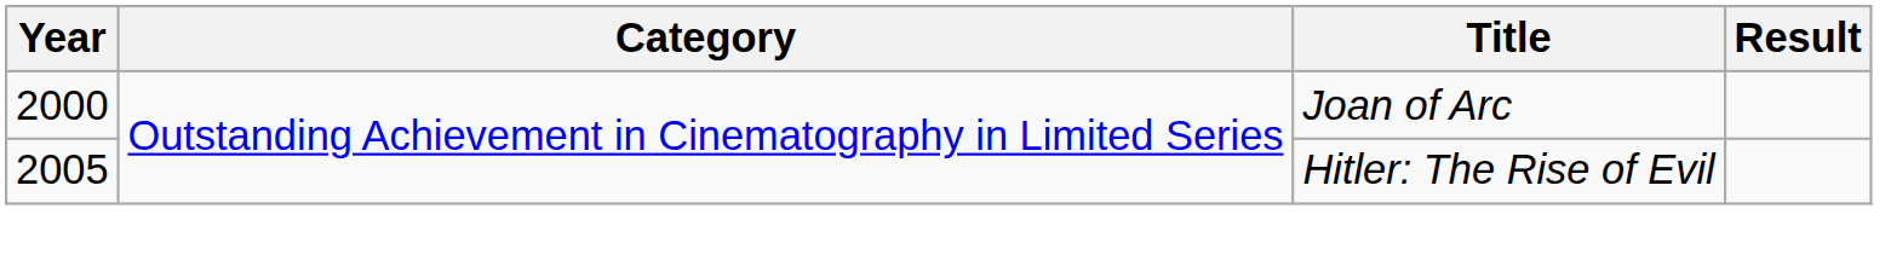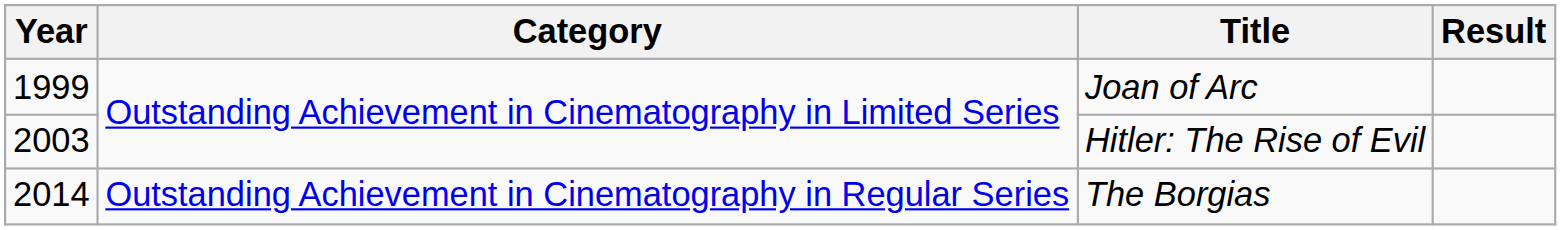Joan of Arc | Year: 2000 -> 1999
Hitler: The Rise of Evil | Year: 2005 -> 2003
+ row: 2014 | Outstanding Achievement in Cinematography in Regular Series | The Borgias
